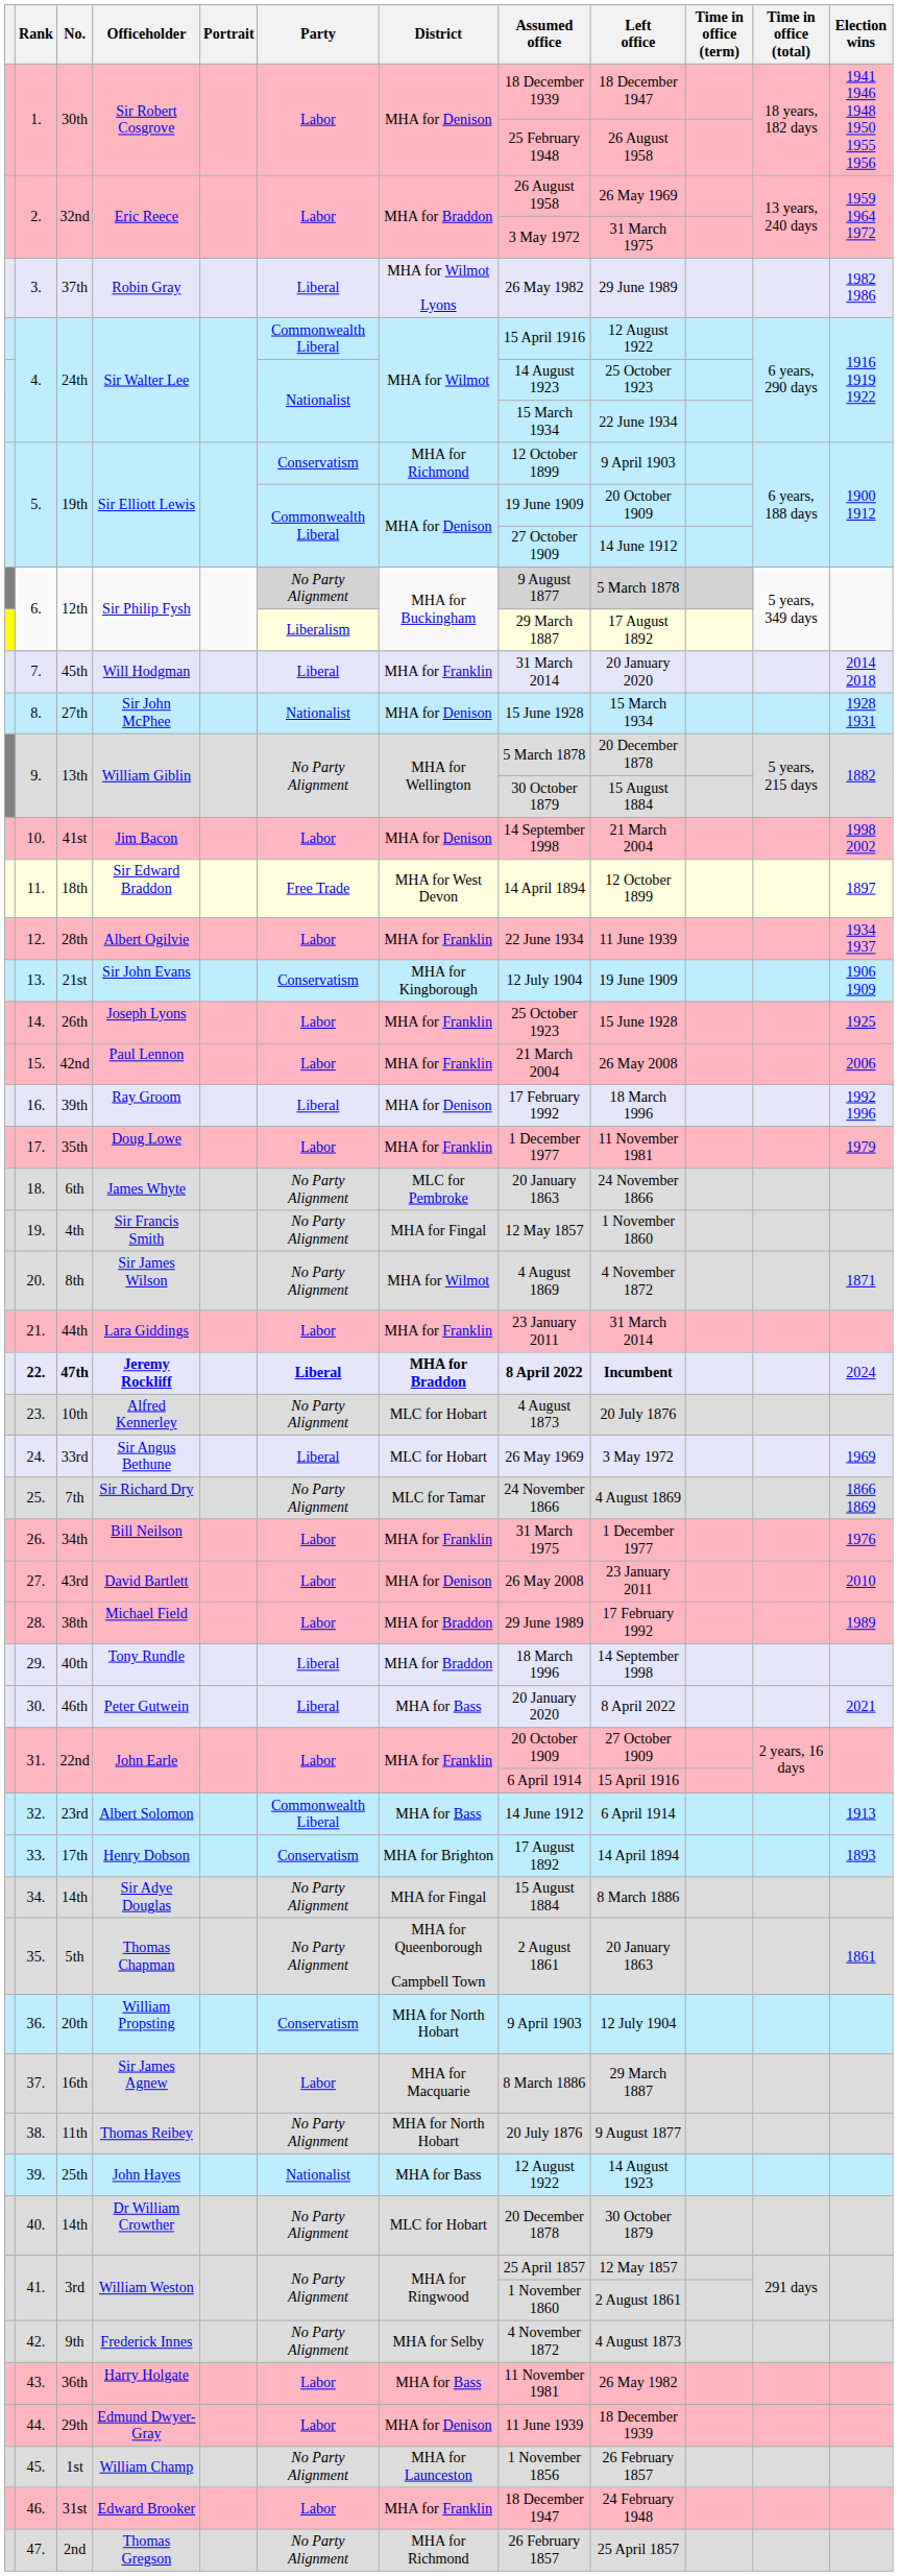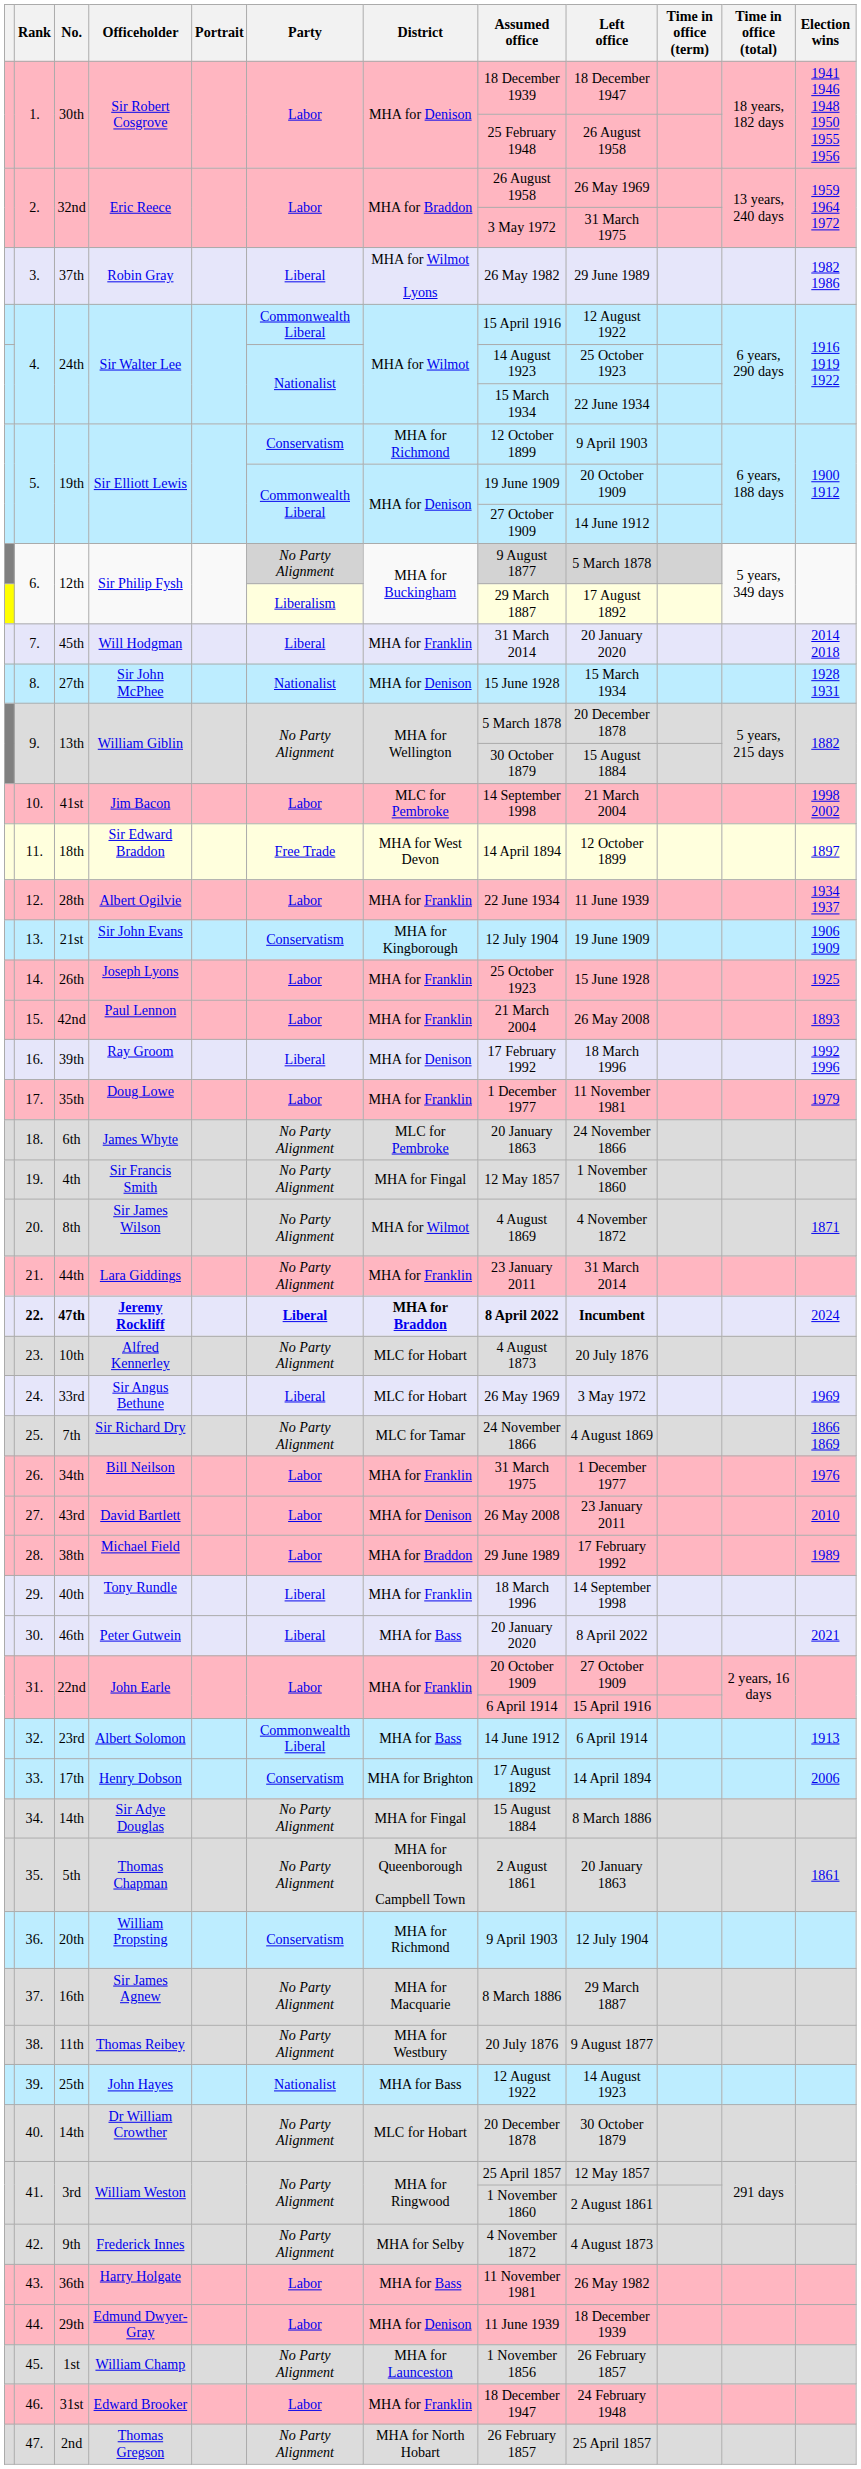10. | District: MHA for Denison -> MLC for Pembroke
15. | Election wins: 2006 -> 1893
21. | Party: Labor -> No Party Alignment
29. | District: MHA for Braddon -> MHA for Franklin
33. | Election wins: 1893 -> 2006
36. | District: MHA for North Hobart -> MHA for Richmond
37. | Party: Labor -> No Party Alignment
38. | District: MHA for North Hobart -> MHA for Westbury
47. | District: MHA for Richmond -> MHA for North Hobart
